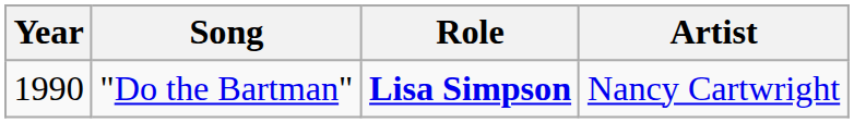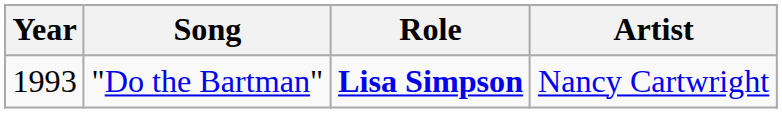"Do the Bartman" | Year: 1990 -> 1993
